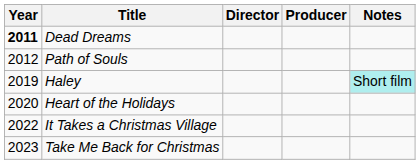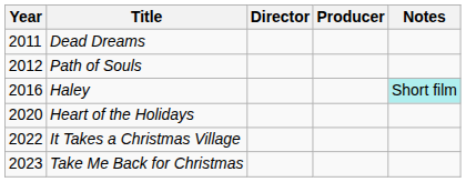Dead Dreams | Year: bold -> normal
Haley | Year: 2019 -> 2016
